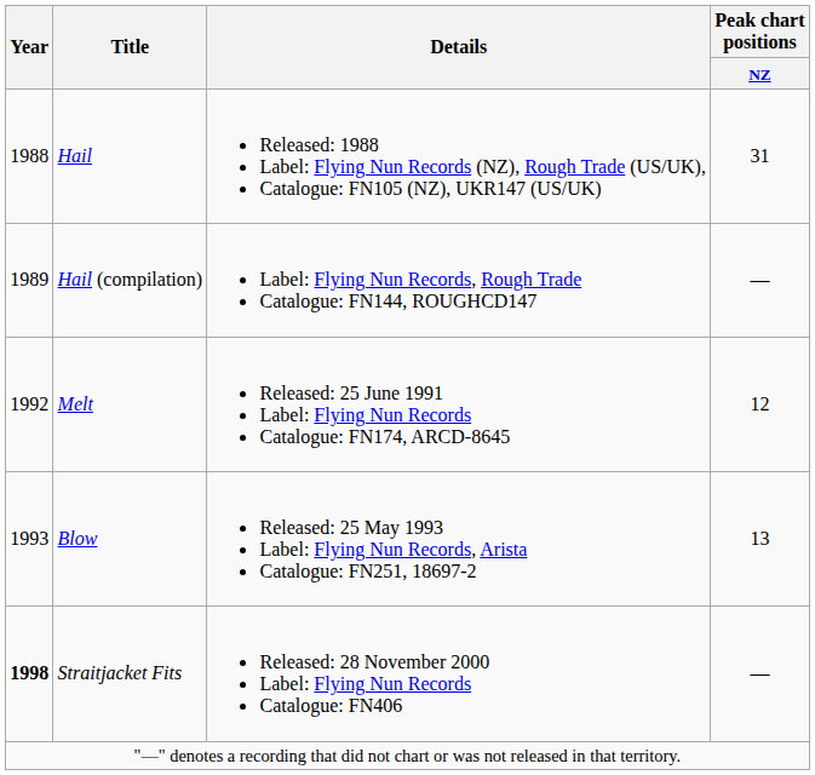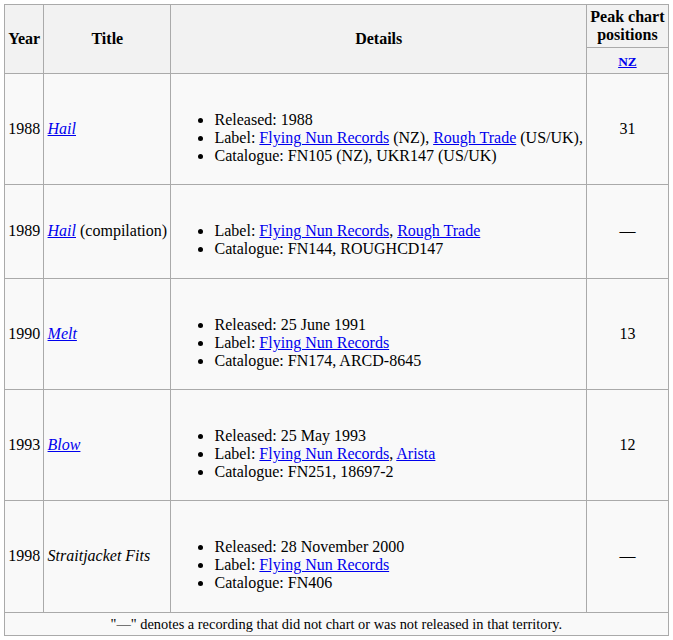Melt | Year: 1992 -> 1990
Melt | Peak chart positions / NZ: 12 -> 13
Blow | Peak chart positions / NZ: 13 -> 12
Straitjacket Fits | Year: bold -> normal
